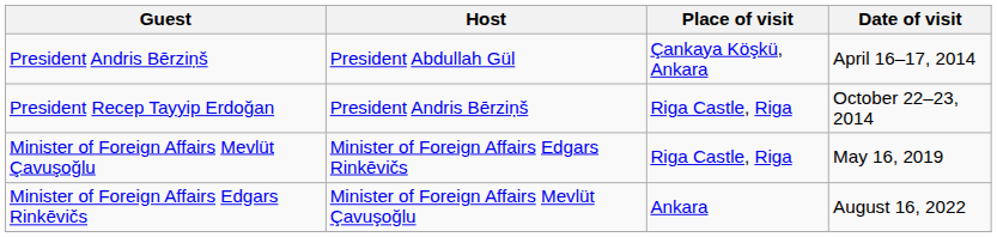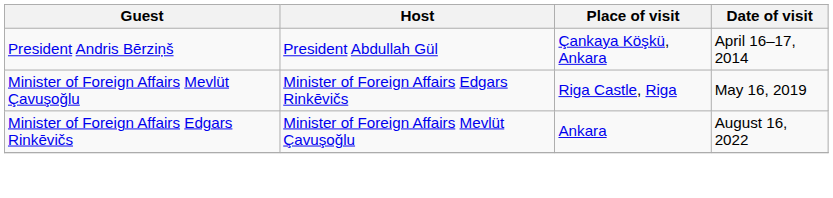- row: President Recep Tayyip Erdoğan | President Andris Bērziņš | Riga Castle, Riga | October 22–23, 2014
